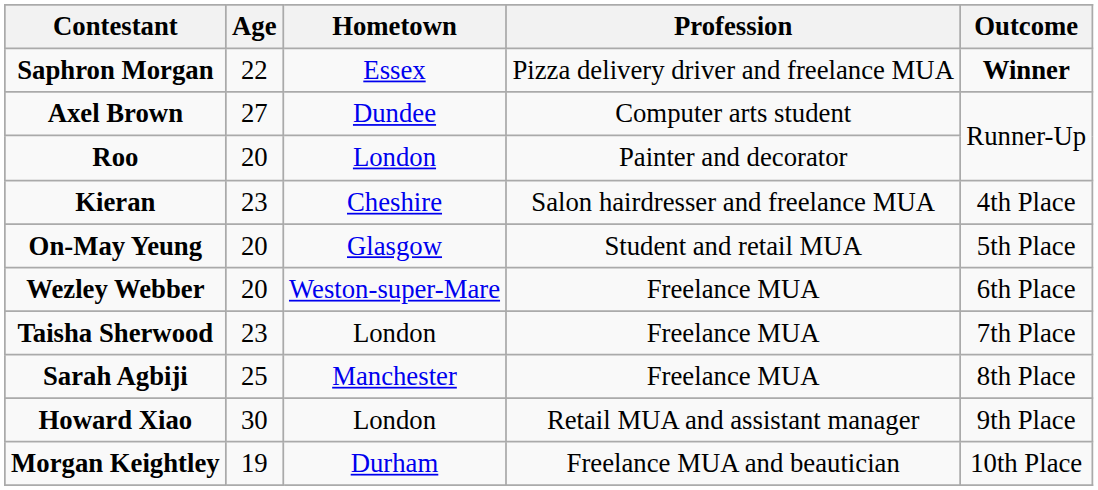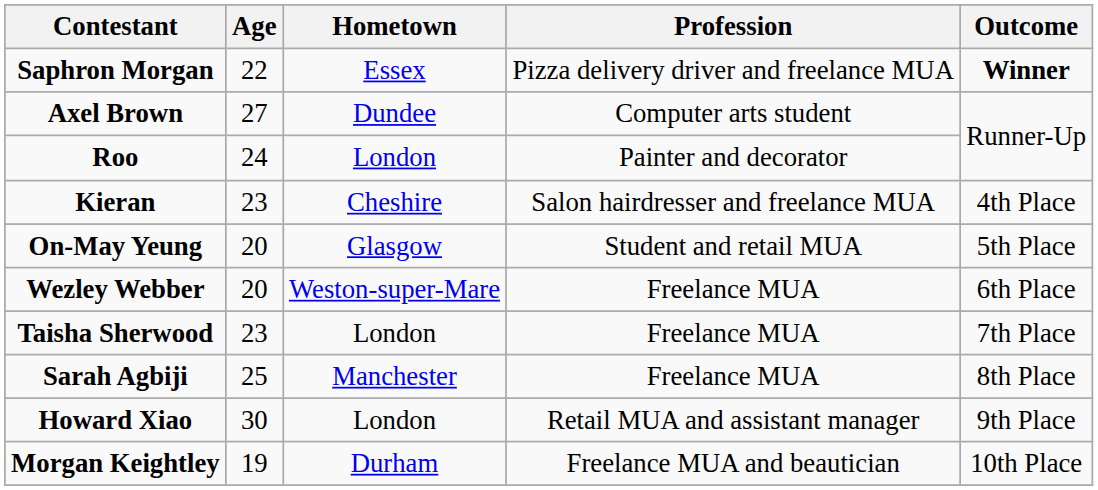Roo | Age: 20 -> 24
